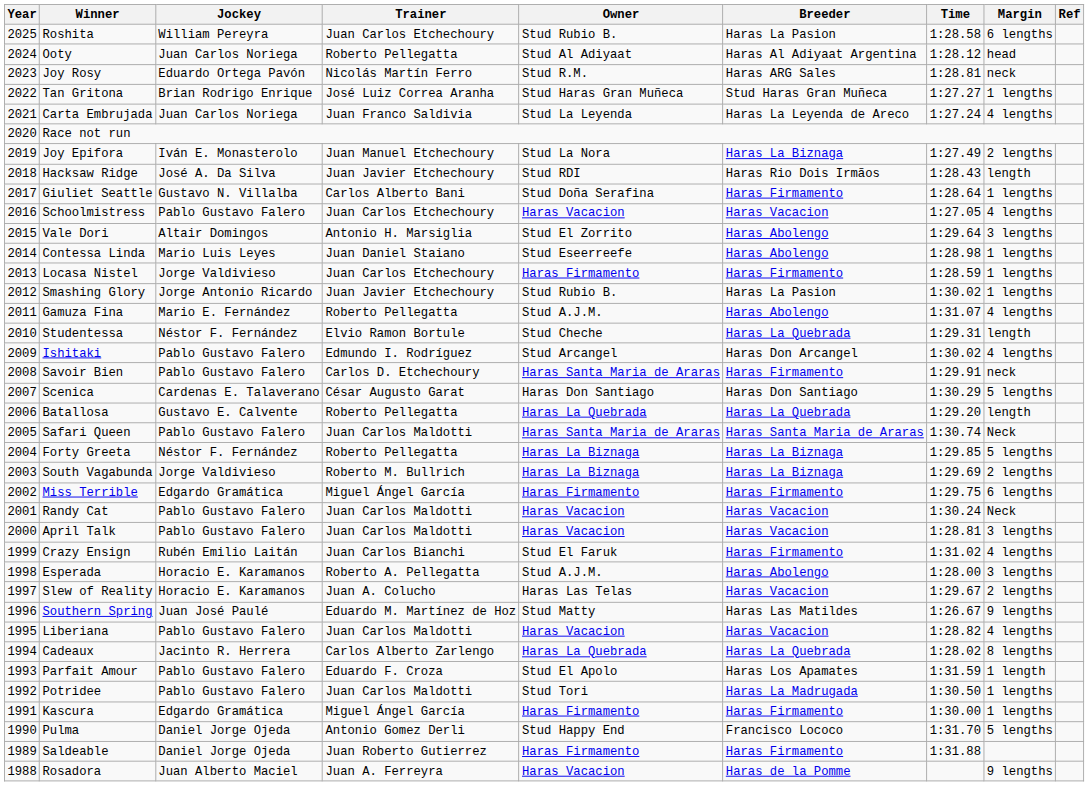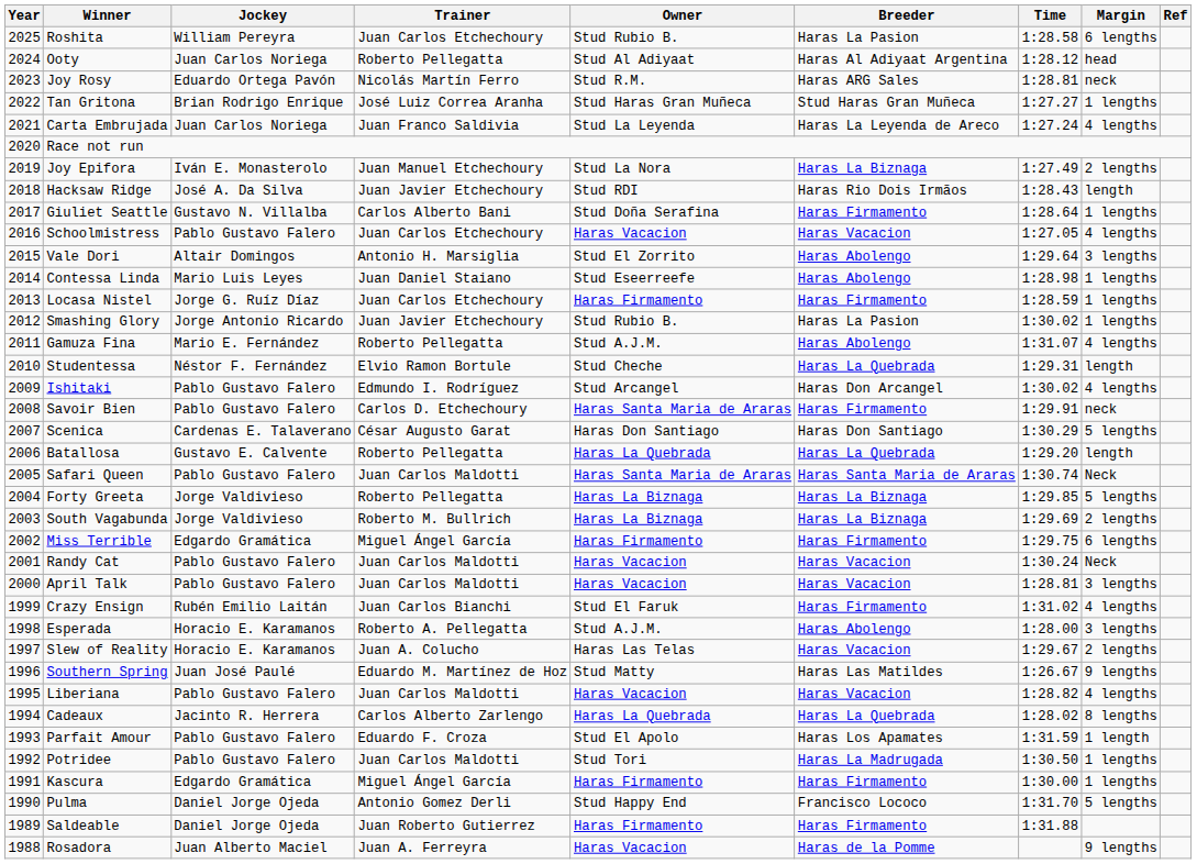Locasa Nistel | Jockey: Jorge Valdivieso -> Jorge G. Ruíz Díaz
Forty Greeta | Jockey: Néstor F. Fernández -> Jorge Valdivieso
